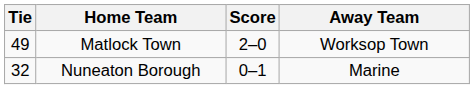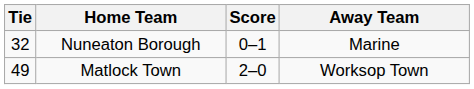rows swapped: Nuneaton Borough <-> Matlock Town
